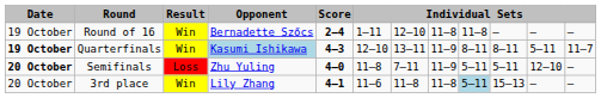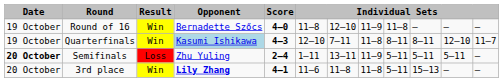Round of 16 | Score: 2–4 -> 4–0
Round of 16 | column 6: 1–11 -> 11–8
Round of 16 | column 8: 11–8 -> 11–9
Quarterfinals | Date: bold -> normal
Quarterfinals | column 7: 13–11 -> 7–11
Quarterfinals | column 8: 11–9 -> 11–8
Quarterfinals | column 11: 5–11 -> 12–10
Semifinals | Score: 4–0 -> 2–4
Semifinals | column 6: 11–8 -> 1–11
Semifinals | column 7: 7–11 -> 13–11
Semifinals | column 11: 12–10 -> 5–11
3rd place | Opponent: normal -> bold
3rd place | column 9: lightblue background -> no background
